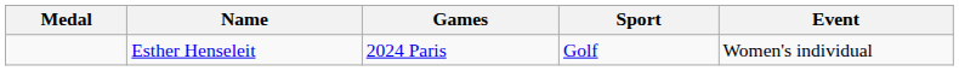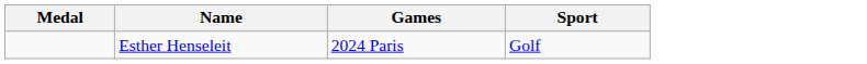- column: Event | Women's individual
